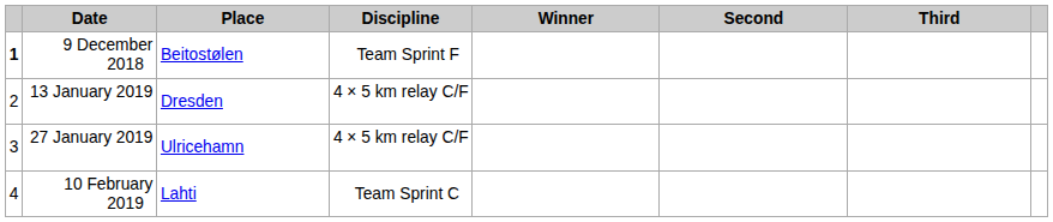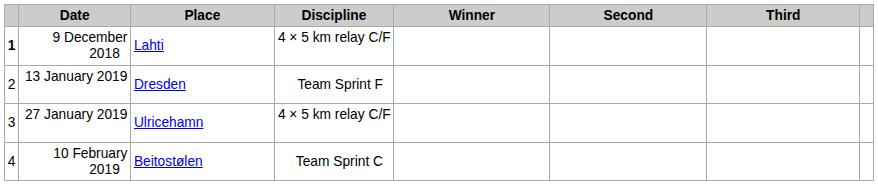9 December 2018 | Place: Beitostølen -> Lahti
9 December 2018 | Discipline: Team Sprint F -> 4 × 5 km relay C/F
13 January 2019 | Discipline: 4 × 5 km relay C/F -> Team Sprint F
10 February 2019 | Place: Lahti -> Beitostølen
